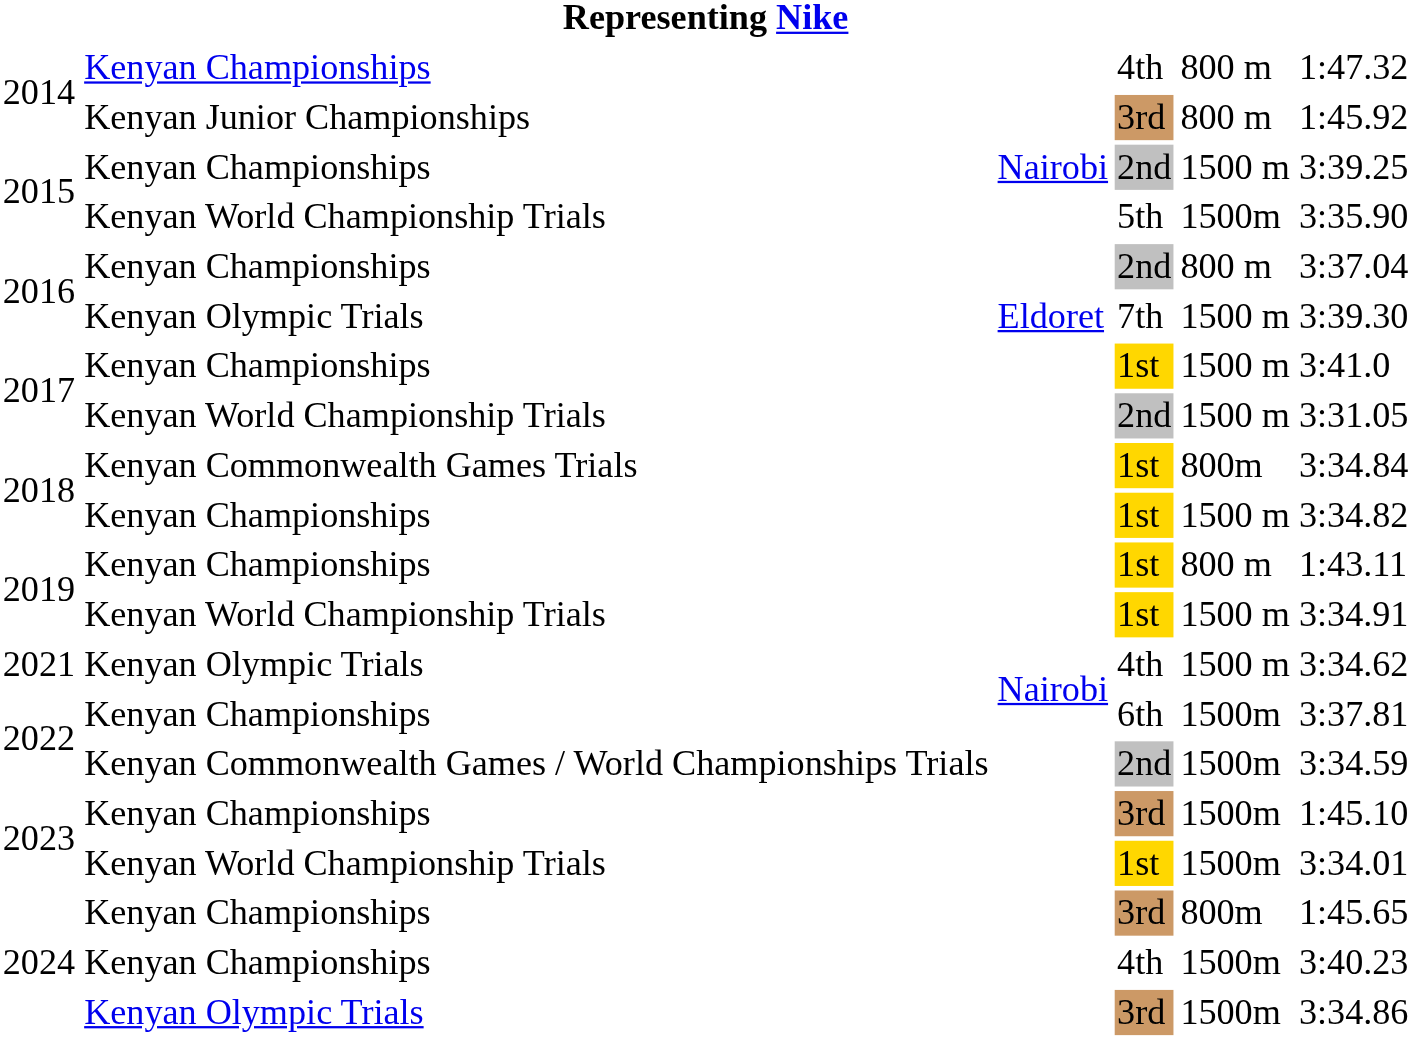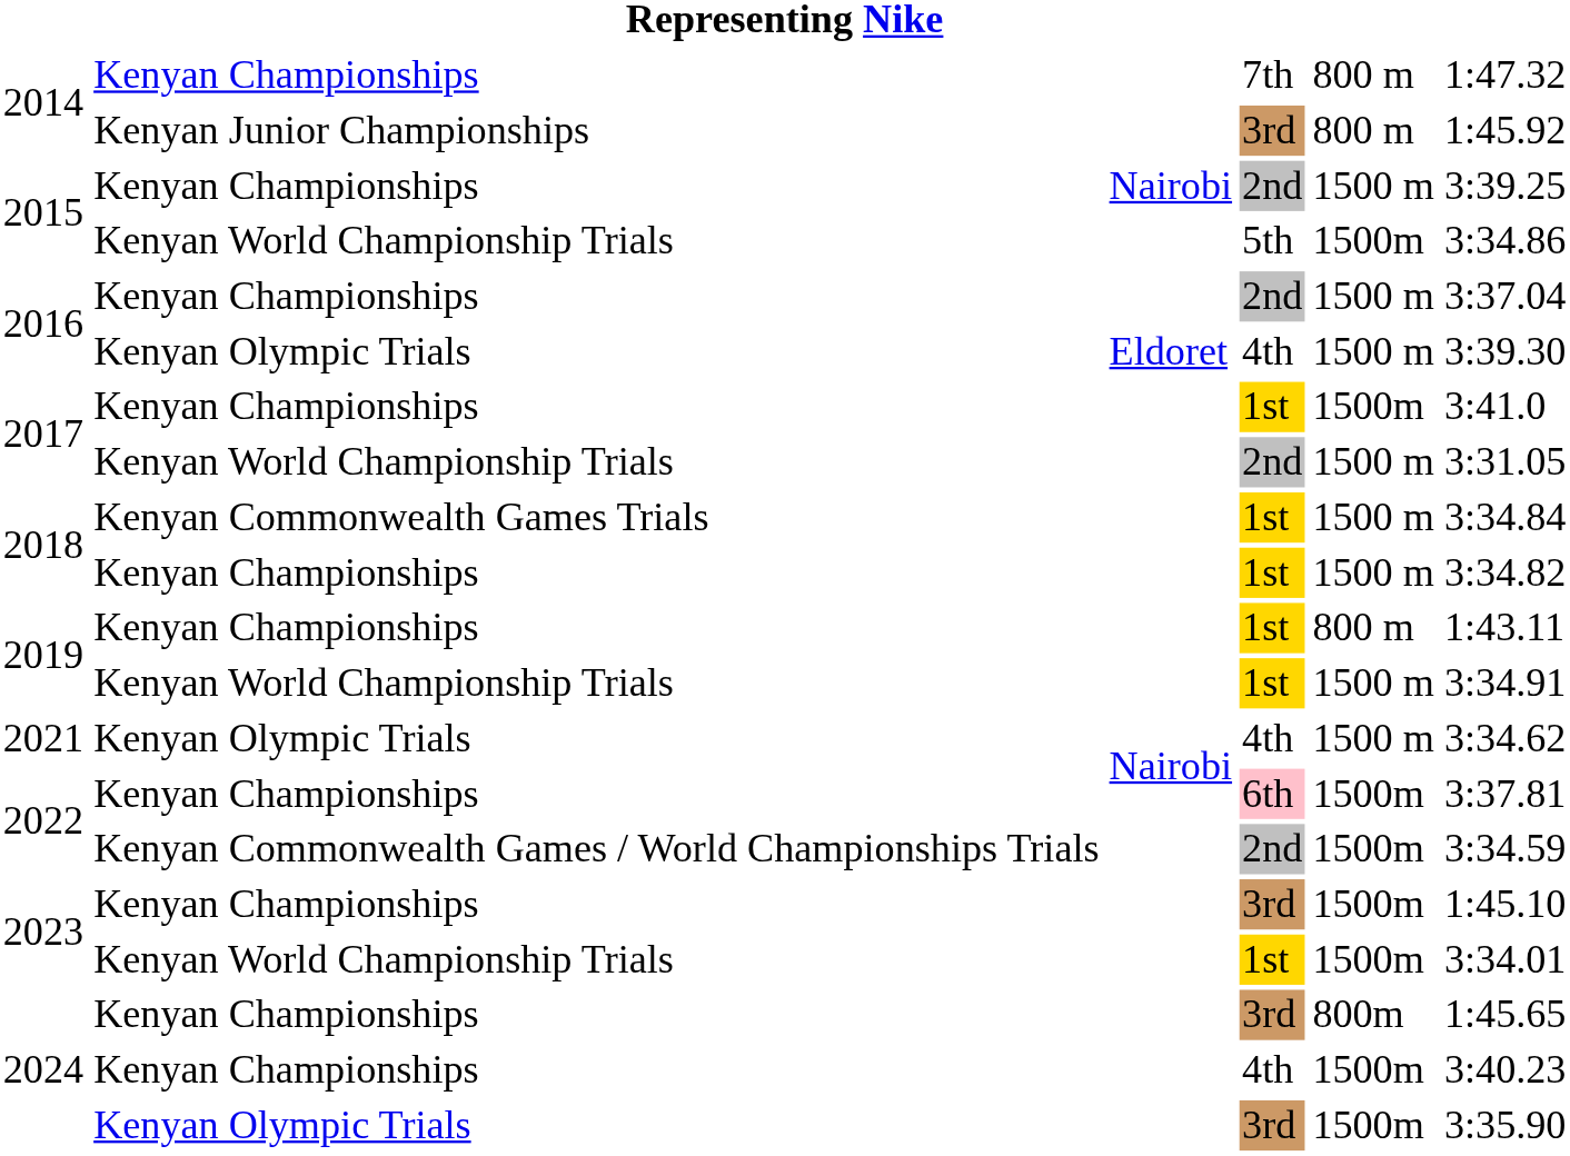2014 / Kenyan Championships | column 4: 4th -> 7th
2015 / Kenyan World Championship Trials | column 6: 3:35.90 -> 3:34.86
2016 / Kenyan Championships | column 5: 800 m -> 1500 m
2016 / Kenyan Olympic Trials | column 4: 7th -> 4th
2017 / Kenyan Championships | column 5: 1500 m -> 1500m
2018 / Kenyan Commonwealth Games Trials | column 5: 800m -> 1500 m
2022 / Kenyan Championships | column 4: no background -> pink background
2024 / Kenyan Olympic Trials | column 6: 3:34.86 -> 3:35.90
